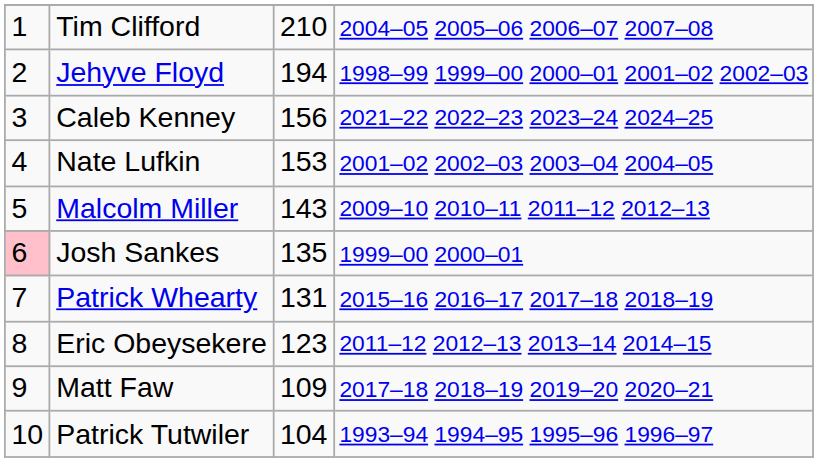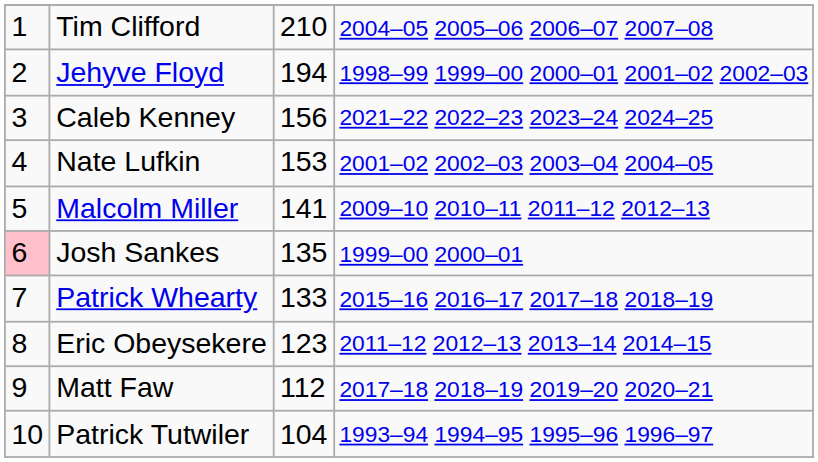Malcolm Miller | column 3: 143 -> 141
Patrick Whearty | column 3: 131 -> 133
Matt Faw | column 3: 109 -> 112
